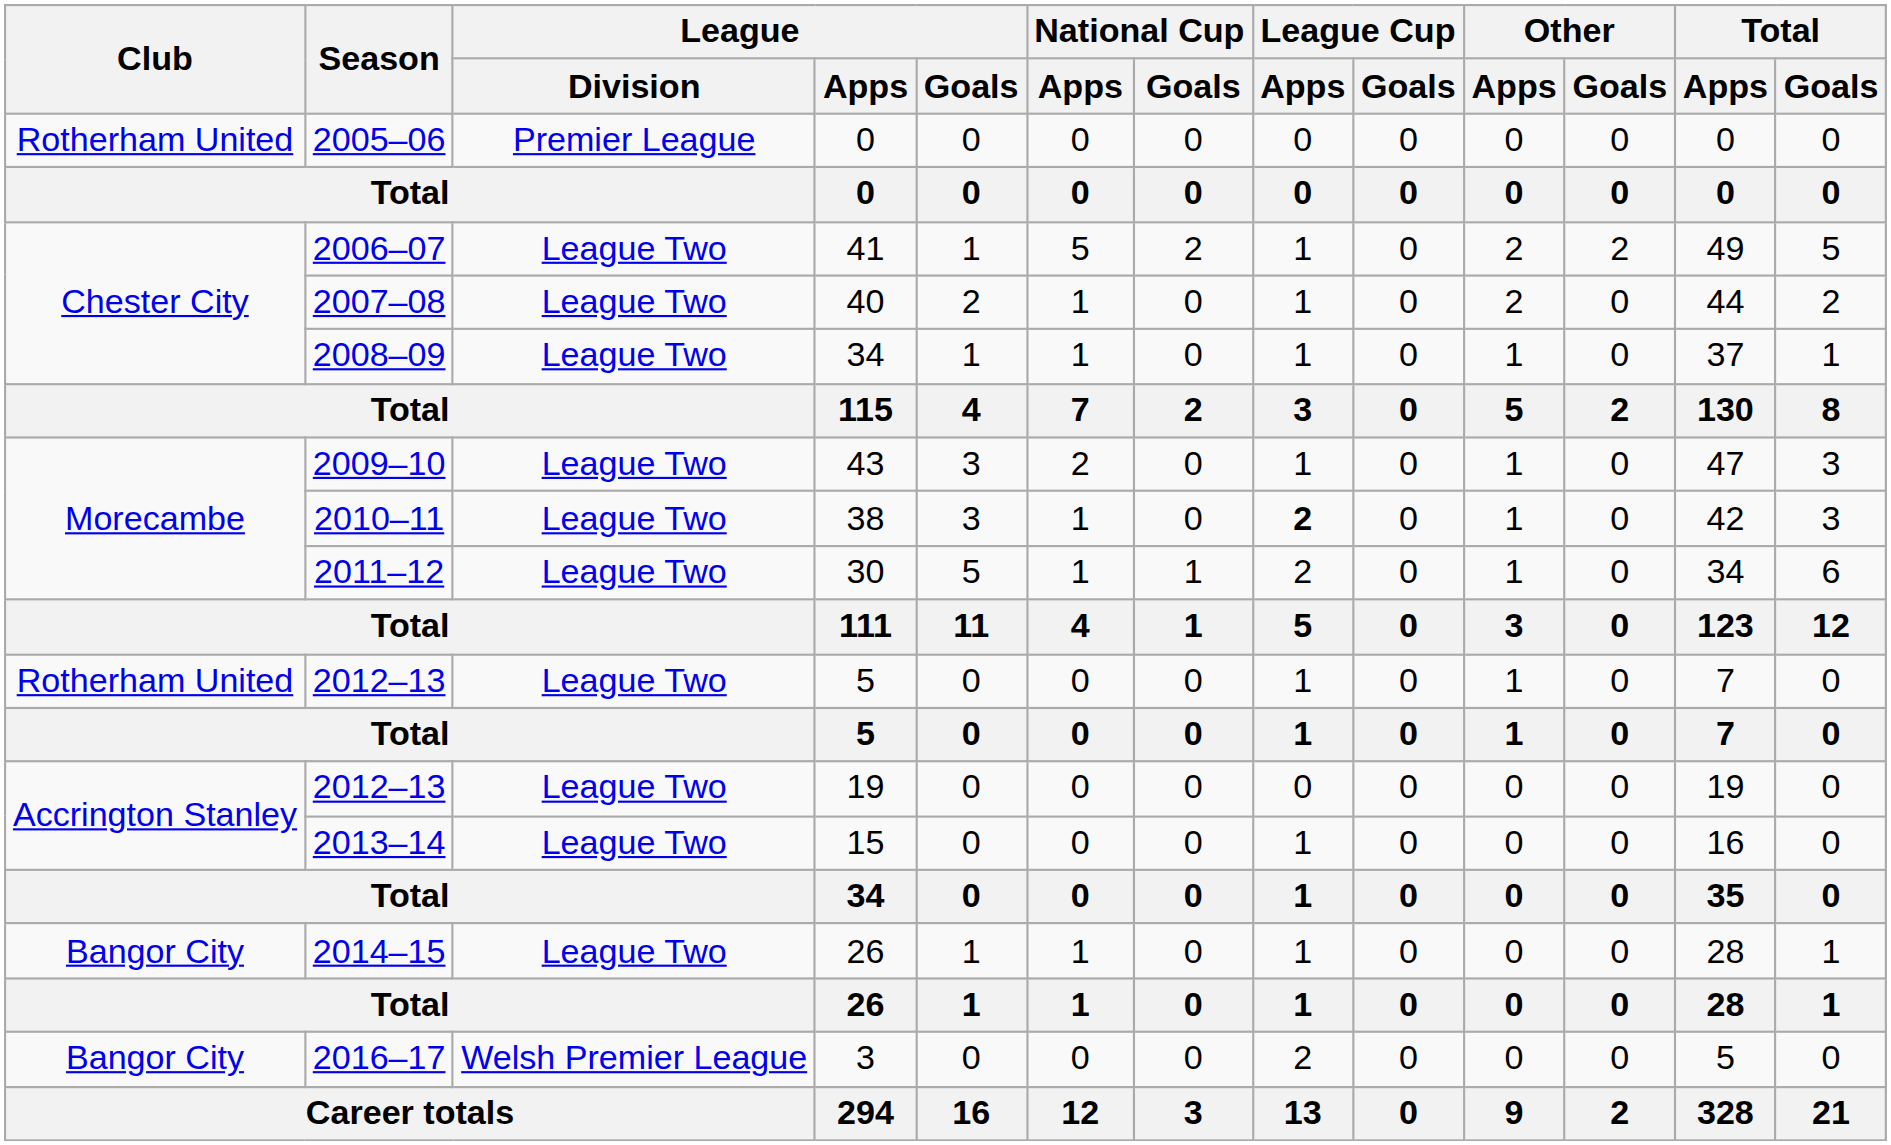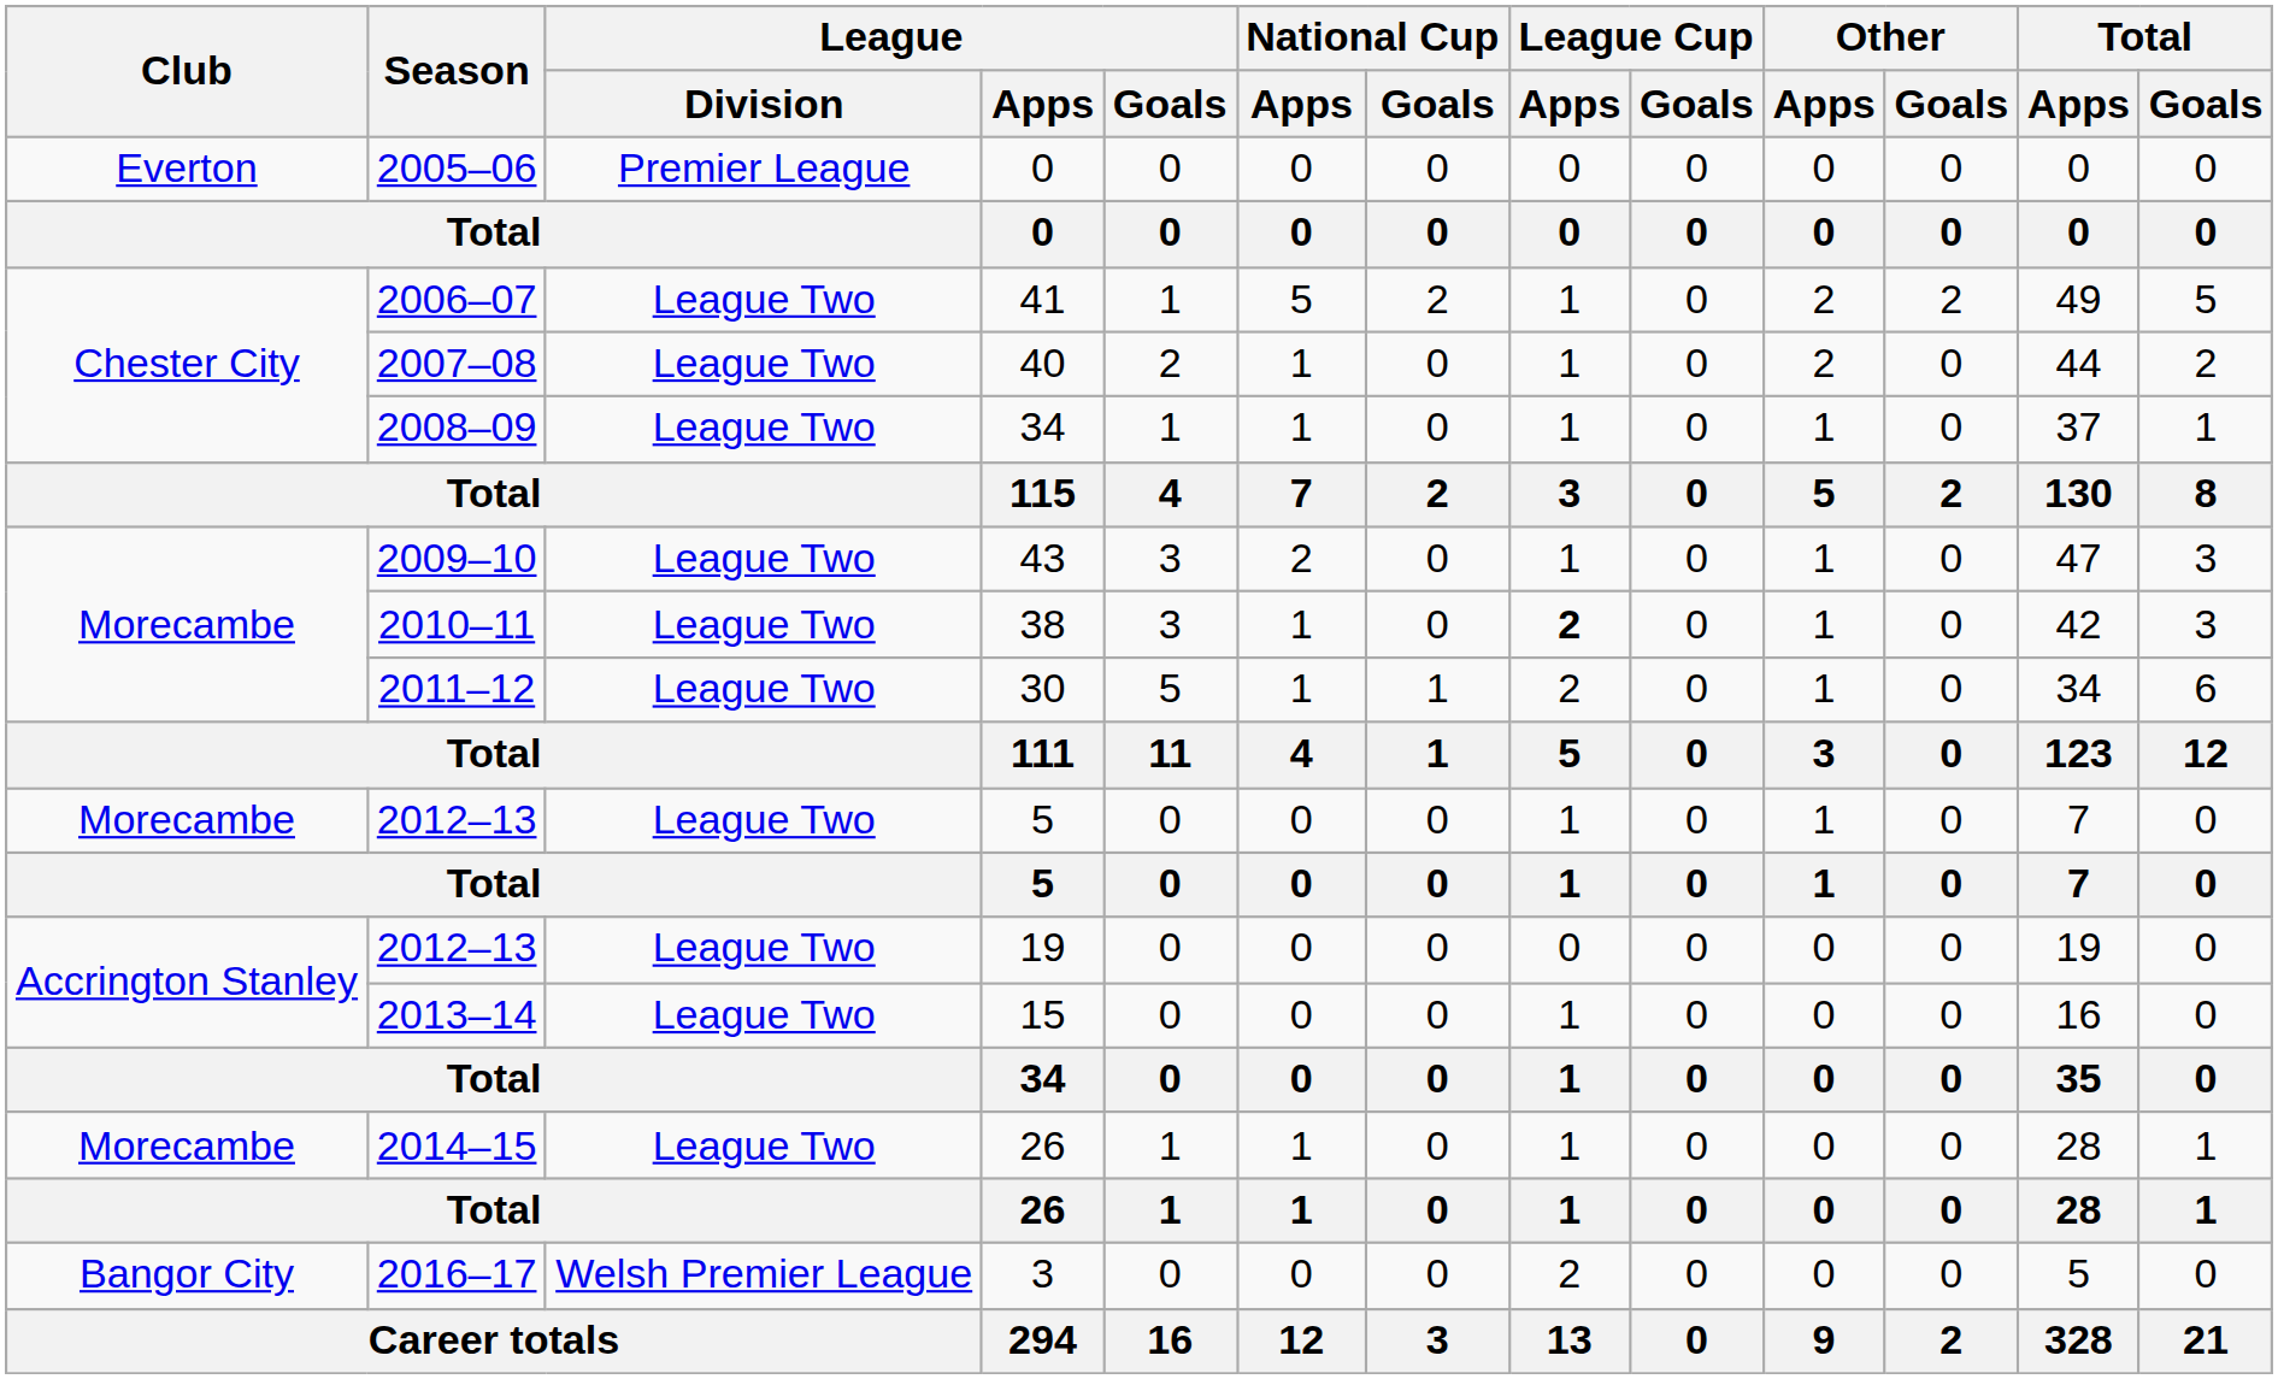2005–06 / 0 | Club: Rotherham United -> Everton
2012–13 / 5 | Club: Rotherham United -> Morecambe
2014–15 / 26 | Club: Bangor City -> Morecambe
